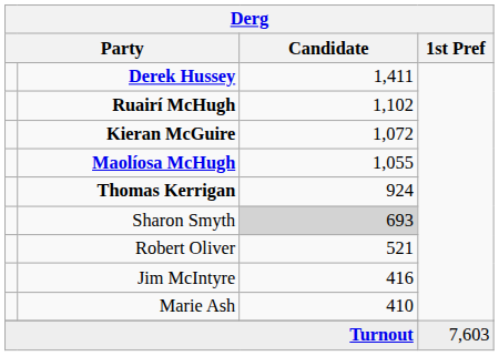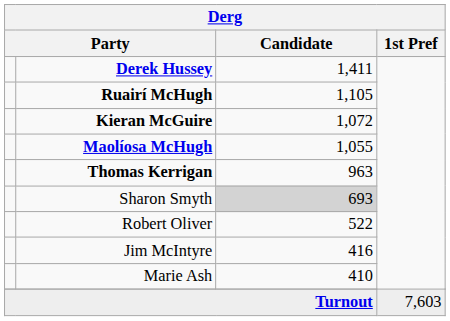Ruairí McHugh | Candidate: 1,102 -> 1,105
Thomas Kerrigan | Candidate: 924 -> 963
Robert Oliver | Candidate: 521 -> 522
